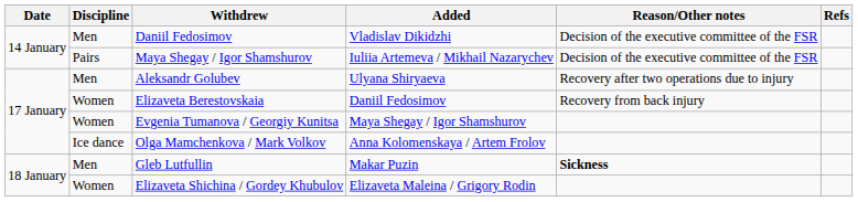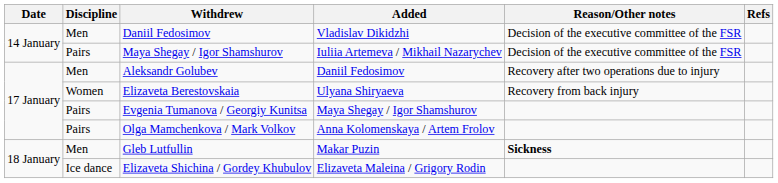Aleksandr Golubev | Added: Ulyana Shiryaeva -> Daniil Fedosimov
Elizaveta Berestovskaia | Added: Daniil Fedosimov -> Ulyana Shiryaeva
Evgenia Tumanova / Georgiy Kunitsa | Discipline: Women -> Pairs
Olga Mamchenkova / Mark Volkov | Discipline: Ice dance -> Pairs
Elizaveta Shichina / Gordey Khubulov | Discipline: Women -> Ice dance
